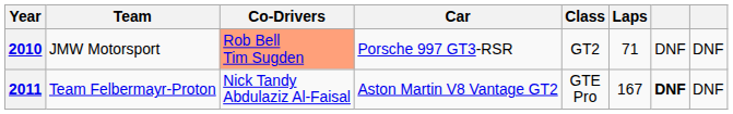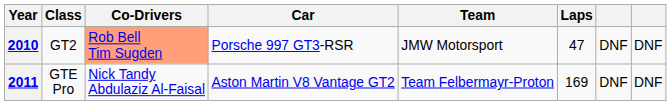columns swapped: Team <-> Class
2010 | Laps: 71 -> 47
2011 | Laps: 167 -> 169
2011 | column 7: bold -> normal
